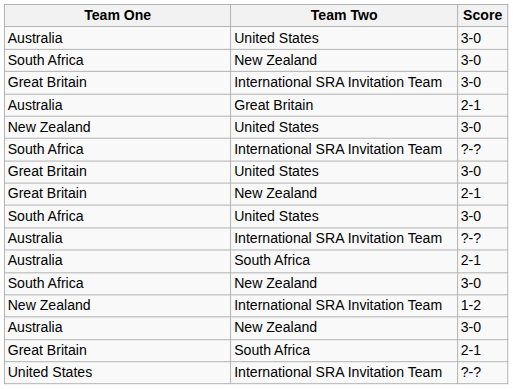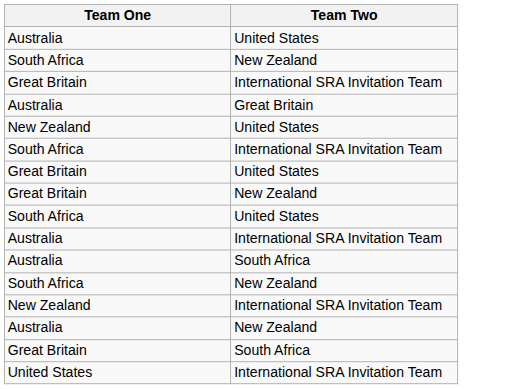- column: Score | 3-0 | 3-0 | 3-0 | 2-1 | 3-0 | ?-? | 3-0 | 2-1 | 3-0 | ?-? | 2-1 | 3-0 | 1-2 | 3-0 | 2-1 | ?-?
